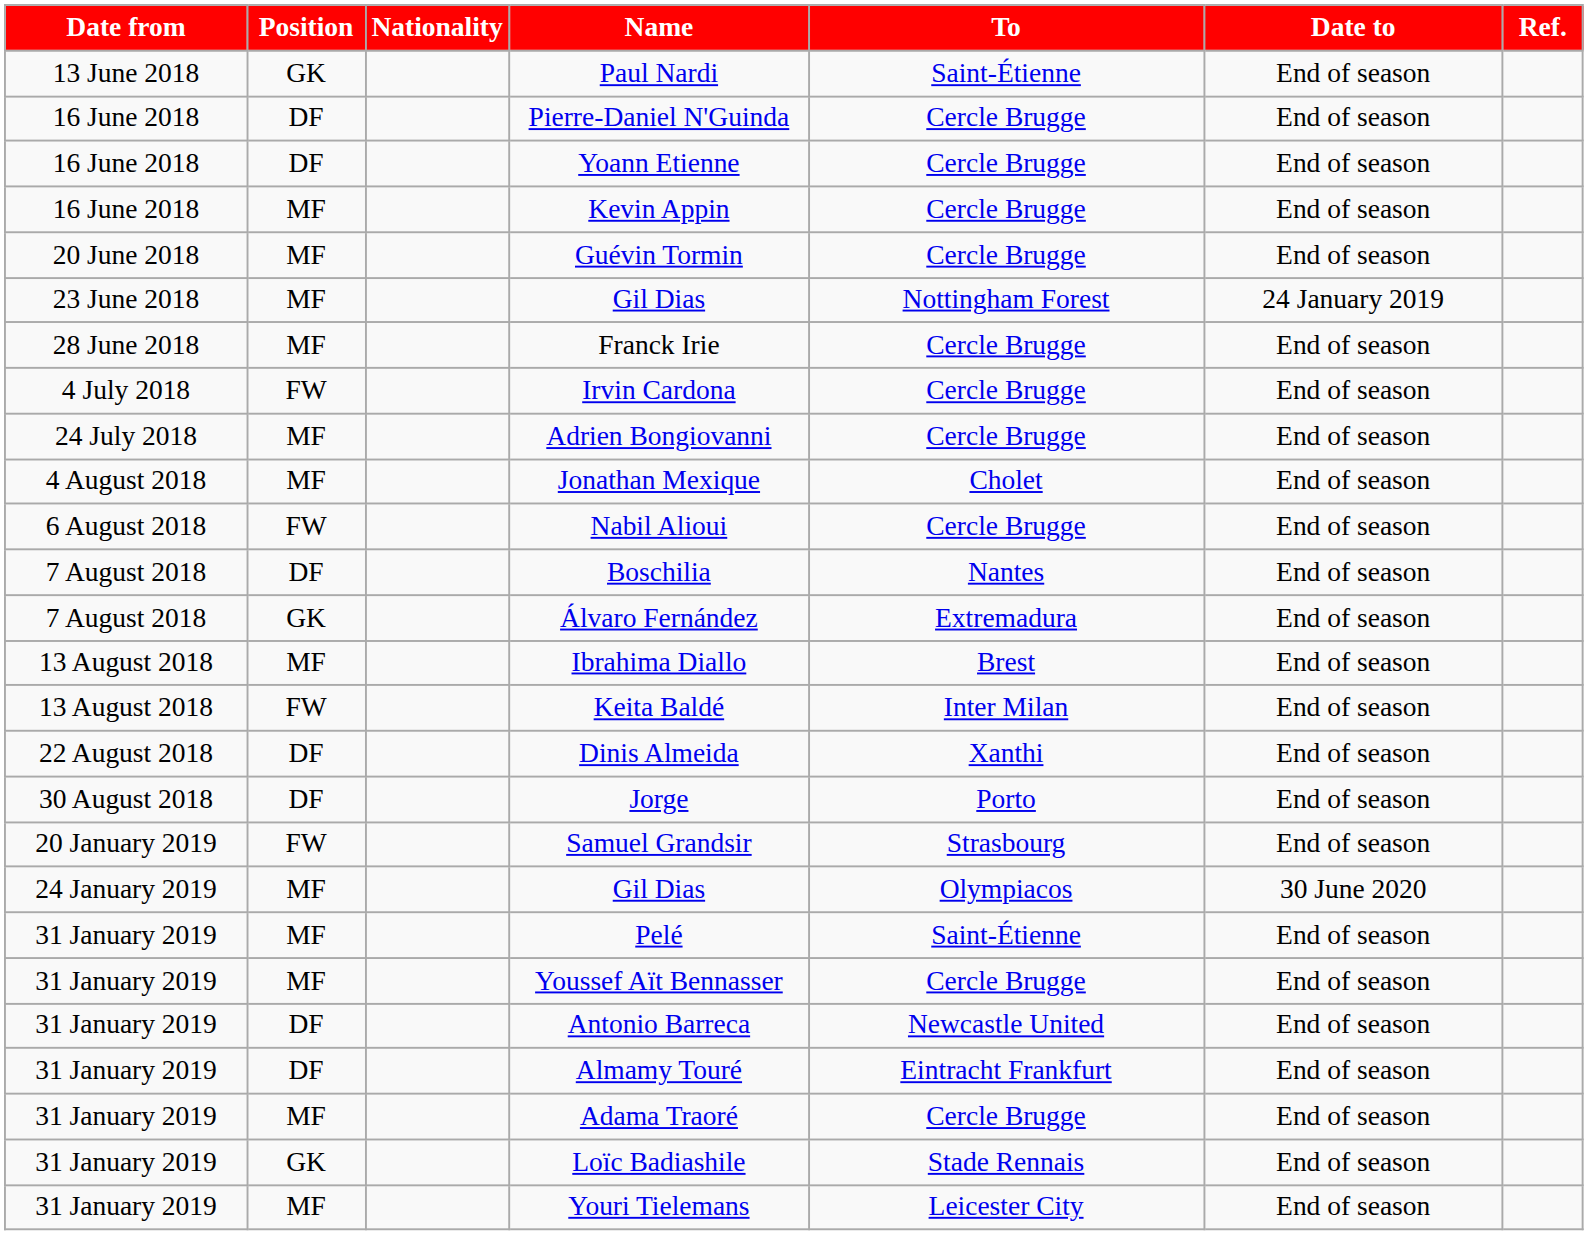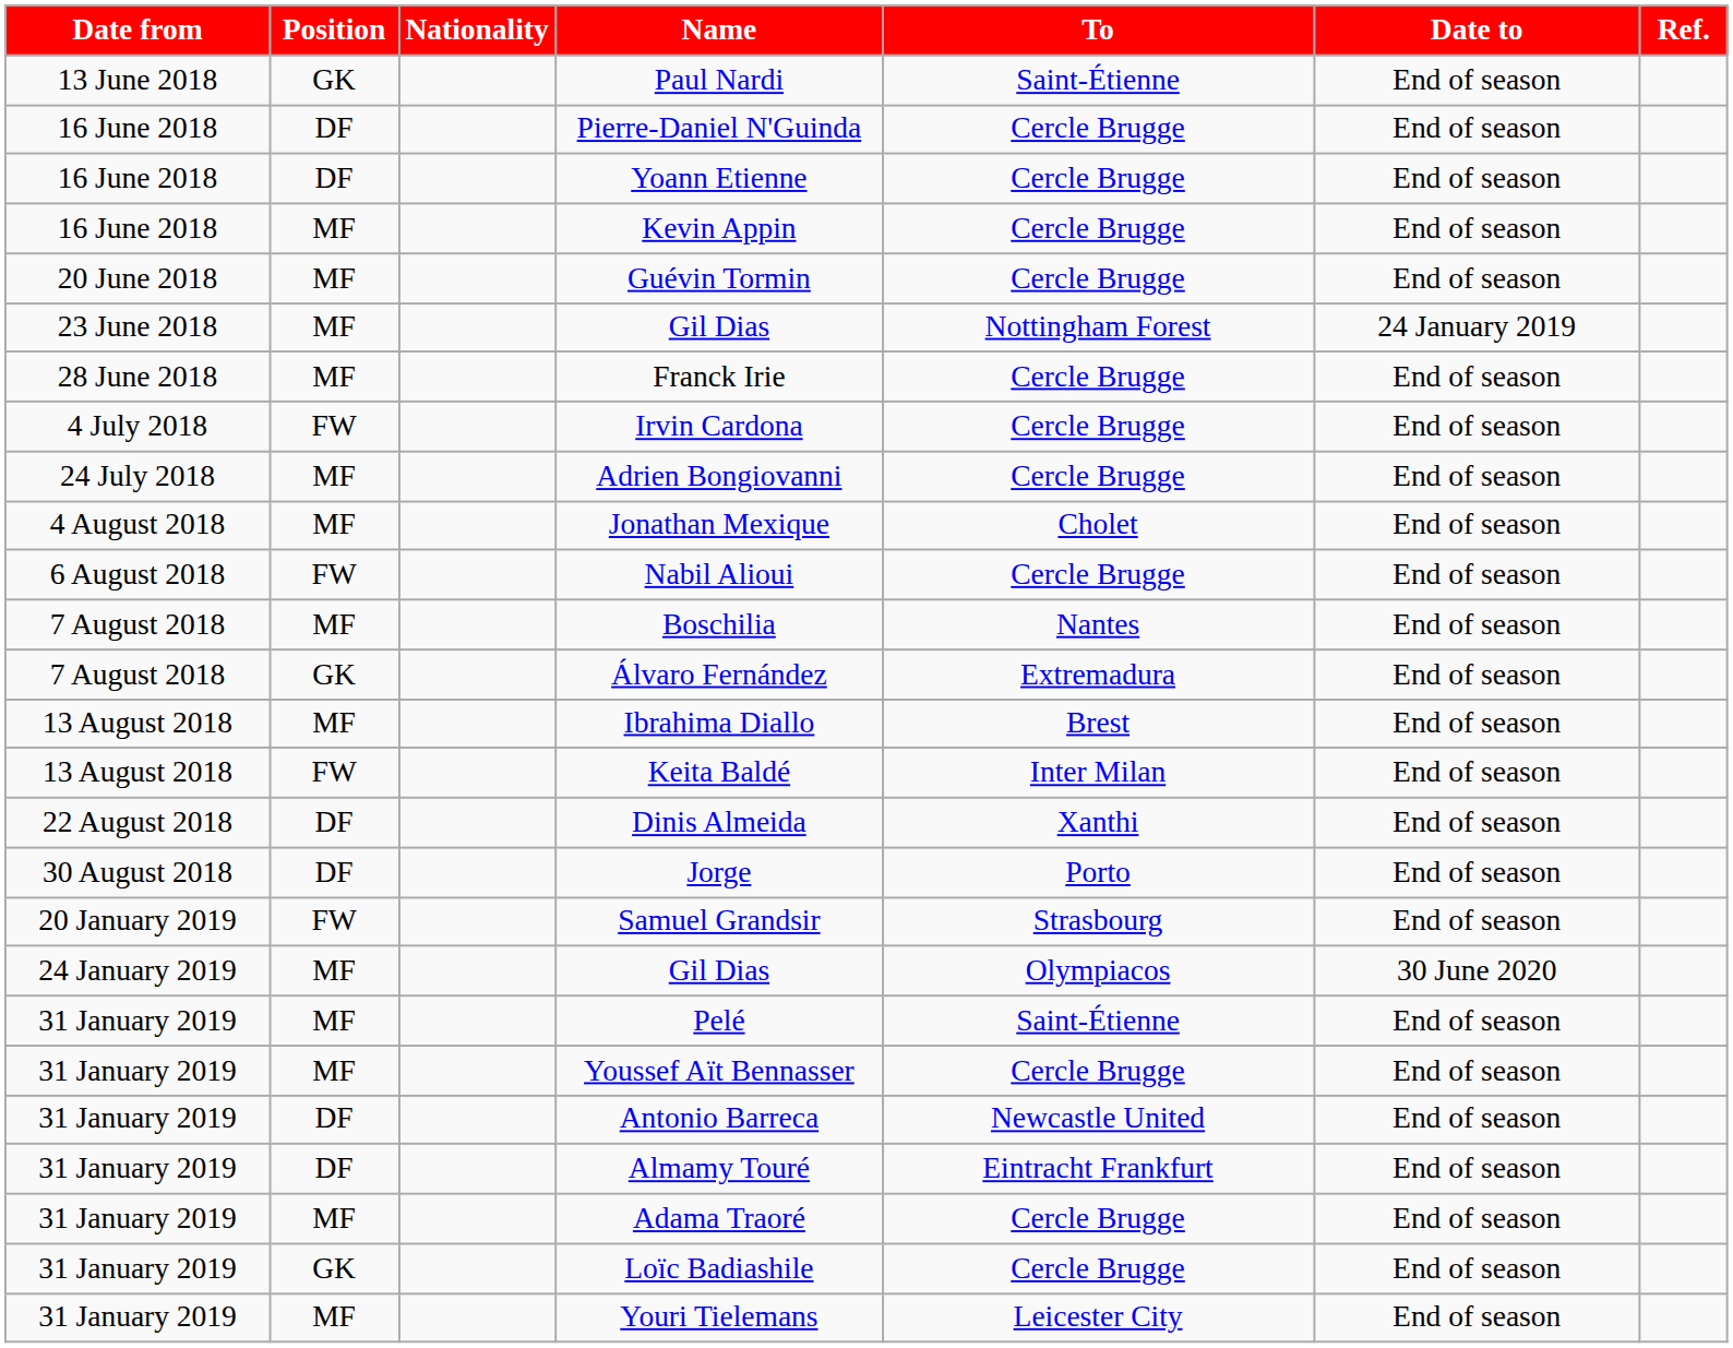Boschilia | Position: DF -> MF
Loïc Badiashile | To: Stade Rennais -> Cercle Brugge
